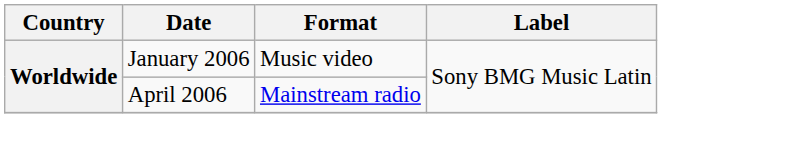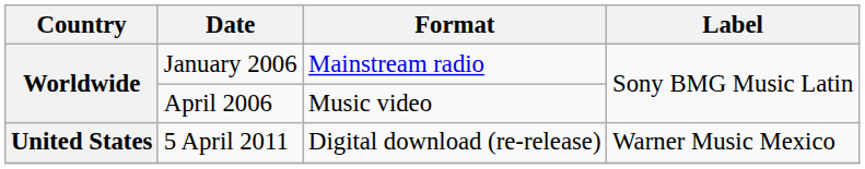January 2006 | Format: Music video -> Mainstream radio
April 2006 | Format: Mainstream radio -> Music video
+ row: United States | 5 April 2011 | Digital download (re-release) | Warner Music Mexico
